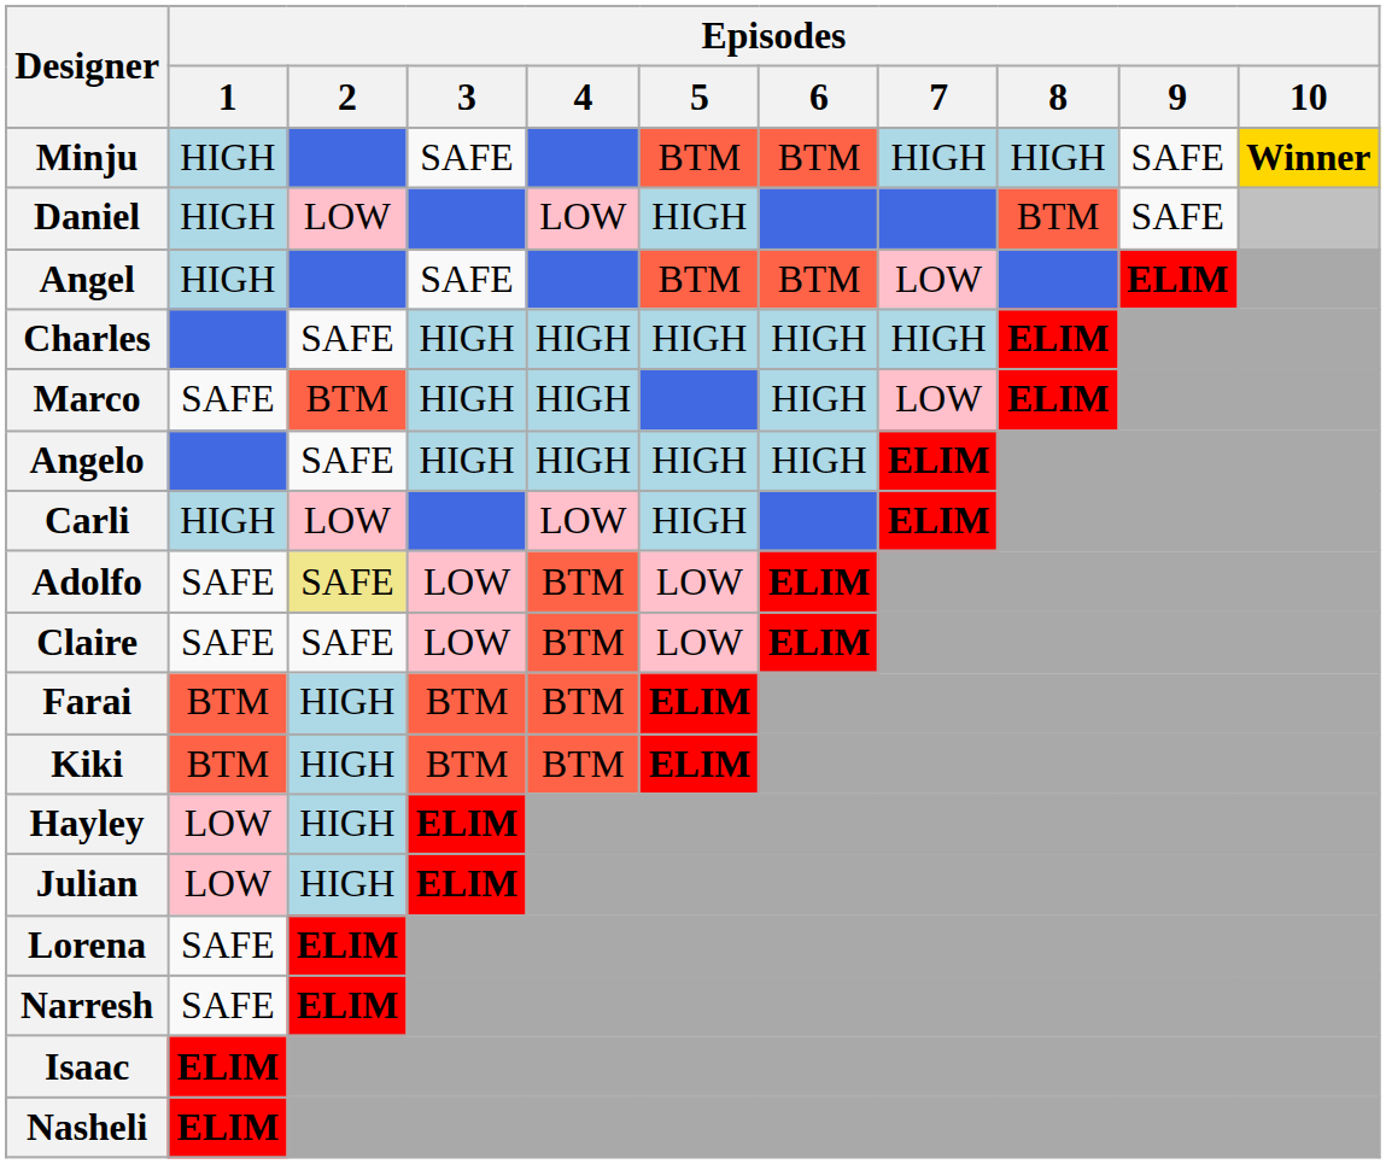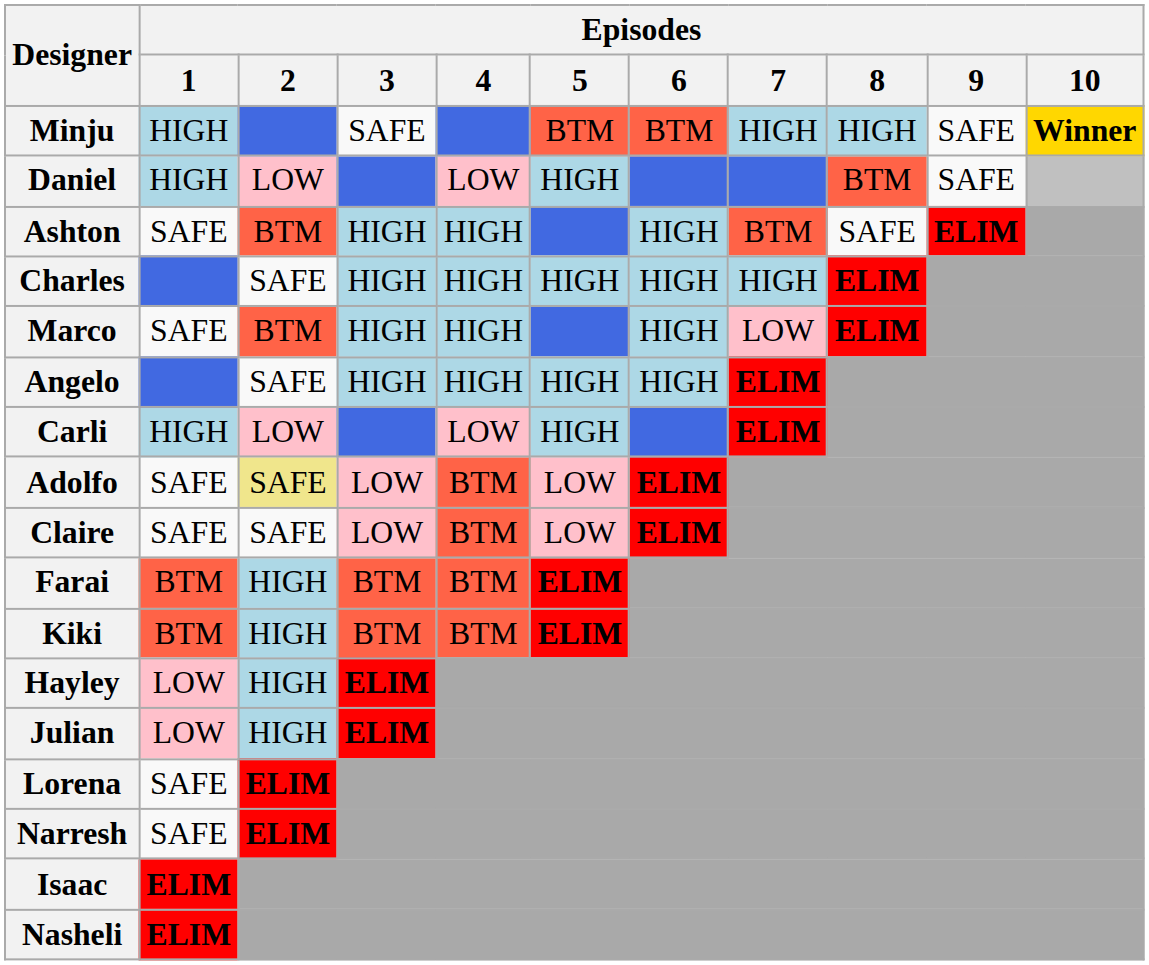- row: Angel | HIGH | SAFE | BTM | BTM | LOW | ELIM
+ row: Ashton | SAFE | BTM | HIGH | HIGH | HIGH | BTM | SAFE | ELIM
